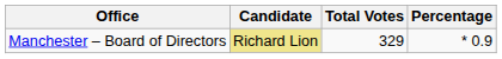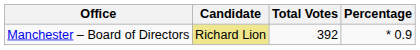Manchester – Board of Directors | Total Votes: 329 -> 392
